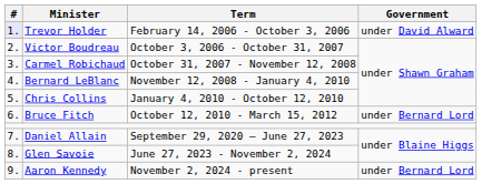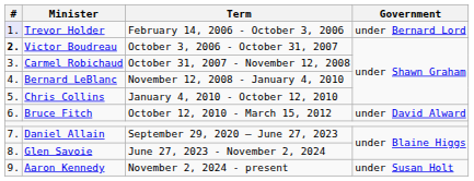Trevor Holder | Government: under David Alward -> under Bernard Lord
Victor Boudreau | #: normal -> bold
Bruce Fitch | Government: under Bernard Lord -> under David Alward
Aaron Kennedy | Government: under Bernard Lord -> under Susan Holt
